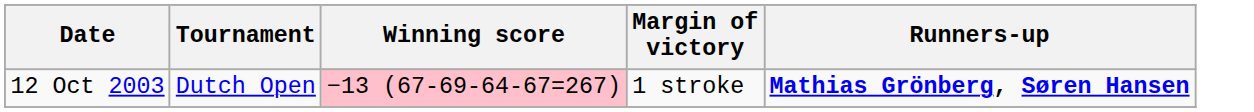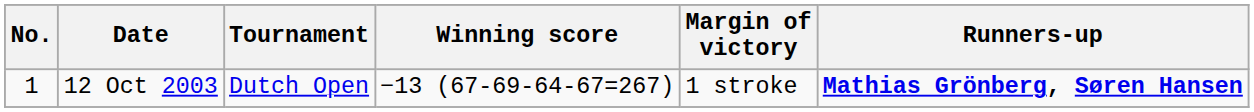+ column: No. | 1
12 Oct 2003 | Winning score: pink background -> no background
